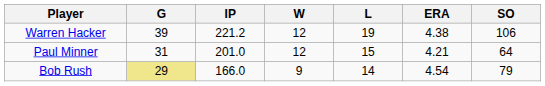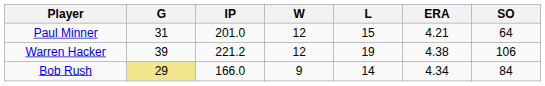rows swapped: Warren Hacker <-> Paul Minner
Bob Rush | ERA: 4.54 -> 4.34
Bob Rush | SO: 79 -> 84
